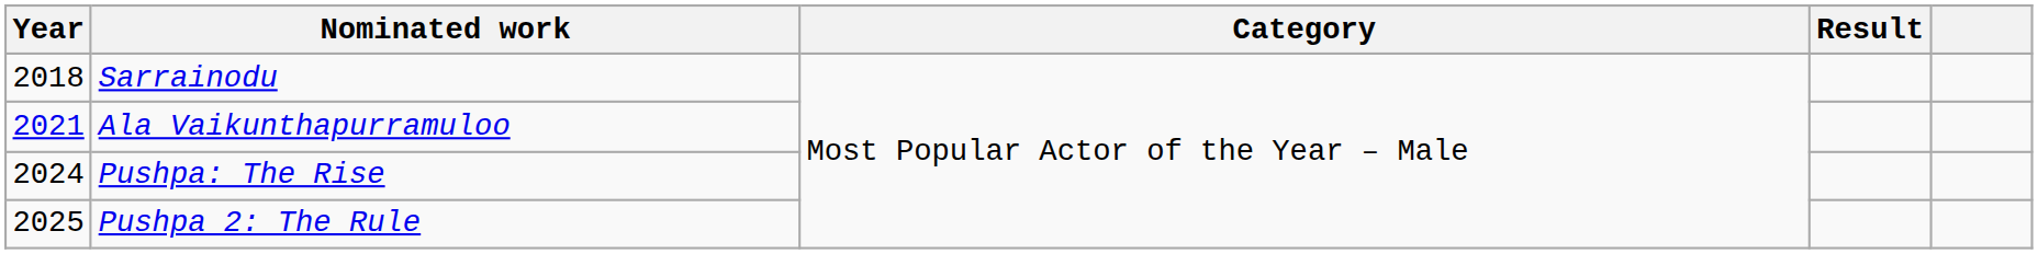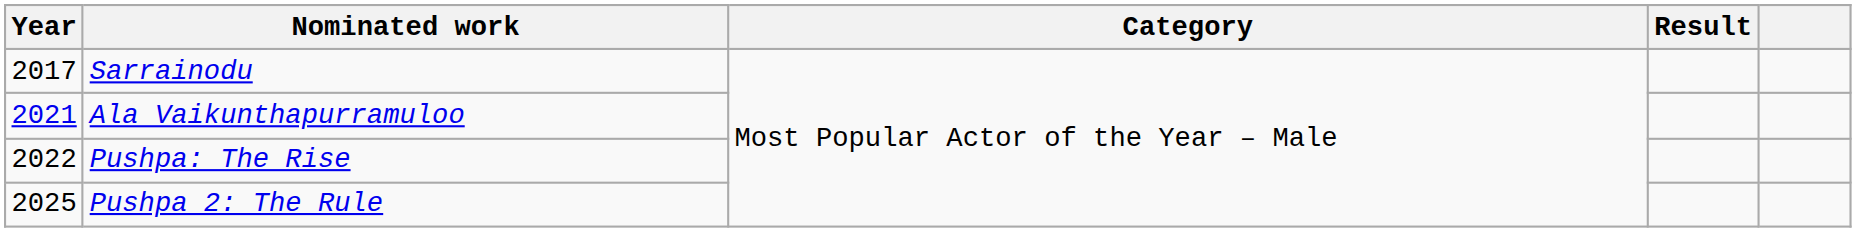Sarrainodu | Year: 2018 -> 2017
Pushpa: The Rise | Year: 2024 -> 2022
